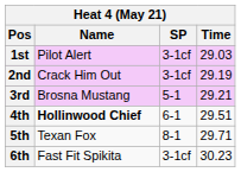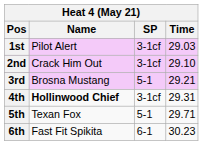2nd | Time: 29.19 -> 29.10
4th | SP: 6-1 -> 3-1cf
4th | Time: 29.51 -> 29.31
5th | SP: 8-1 -> 5-1
6th | SP: 3-1cf -> 6-1
